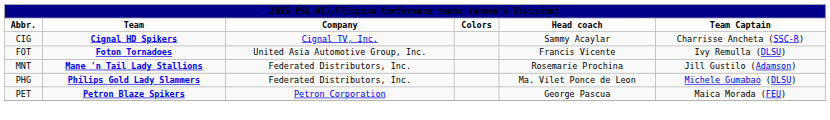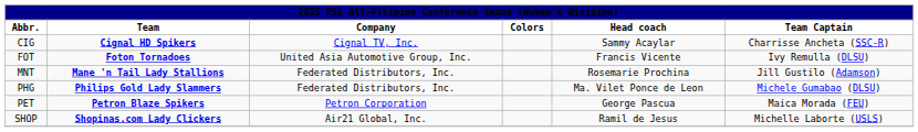+ row: SHOP | Shopinas.com Lady Clickers | Air21 Global, Inc. | Ramil de Jesus | Michelle Laborte (USLS)
